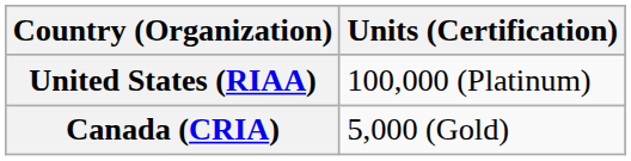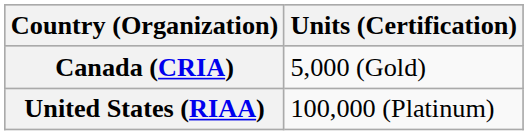rows swapped: Canada (CRIA) <-> United States (RIAA)
